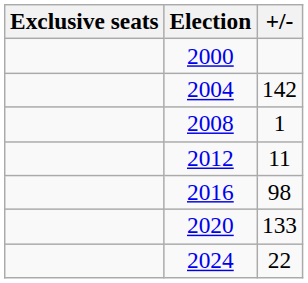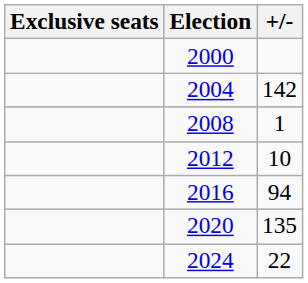2012 | +/-: 11 -> 10
2016 | +/-: 98 -> 94
2020 | +/-: 133 -> 135
